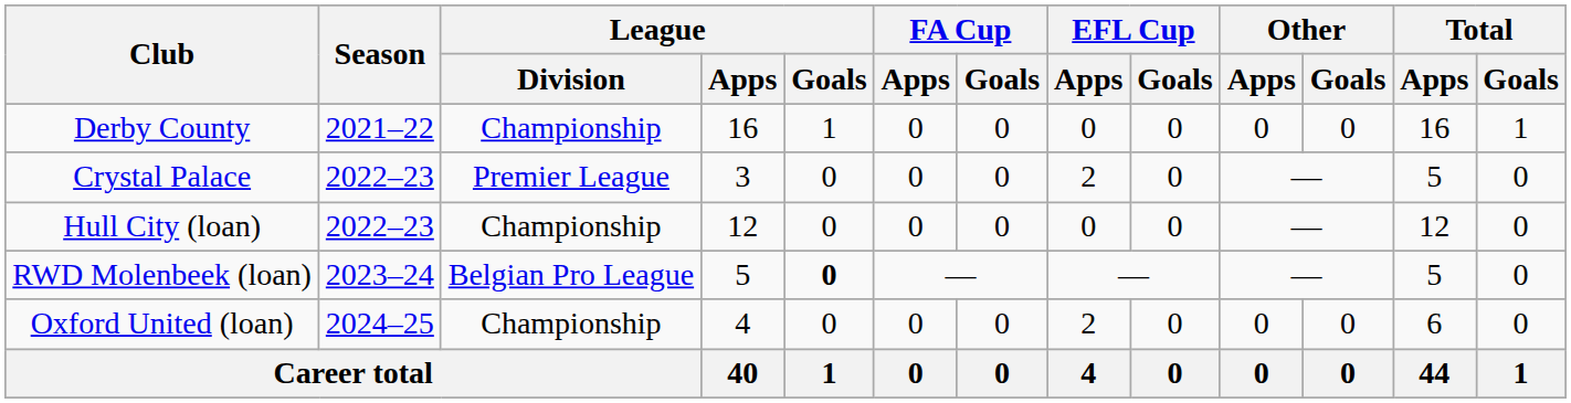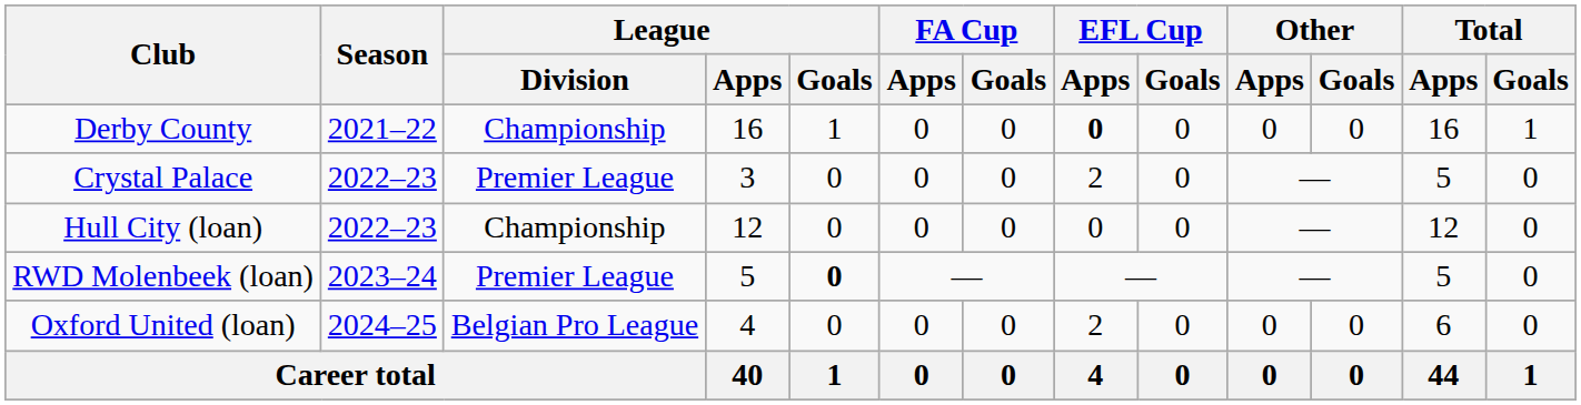Derby County | EFL Cup / Apps: normal -> bold
RWD Molenbeek (loan) | League / Division: Belgian Pro League -> Premier League
Oxford United (loan) | League / Division: Championship -> Belgian Pro League
